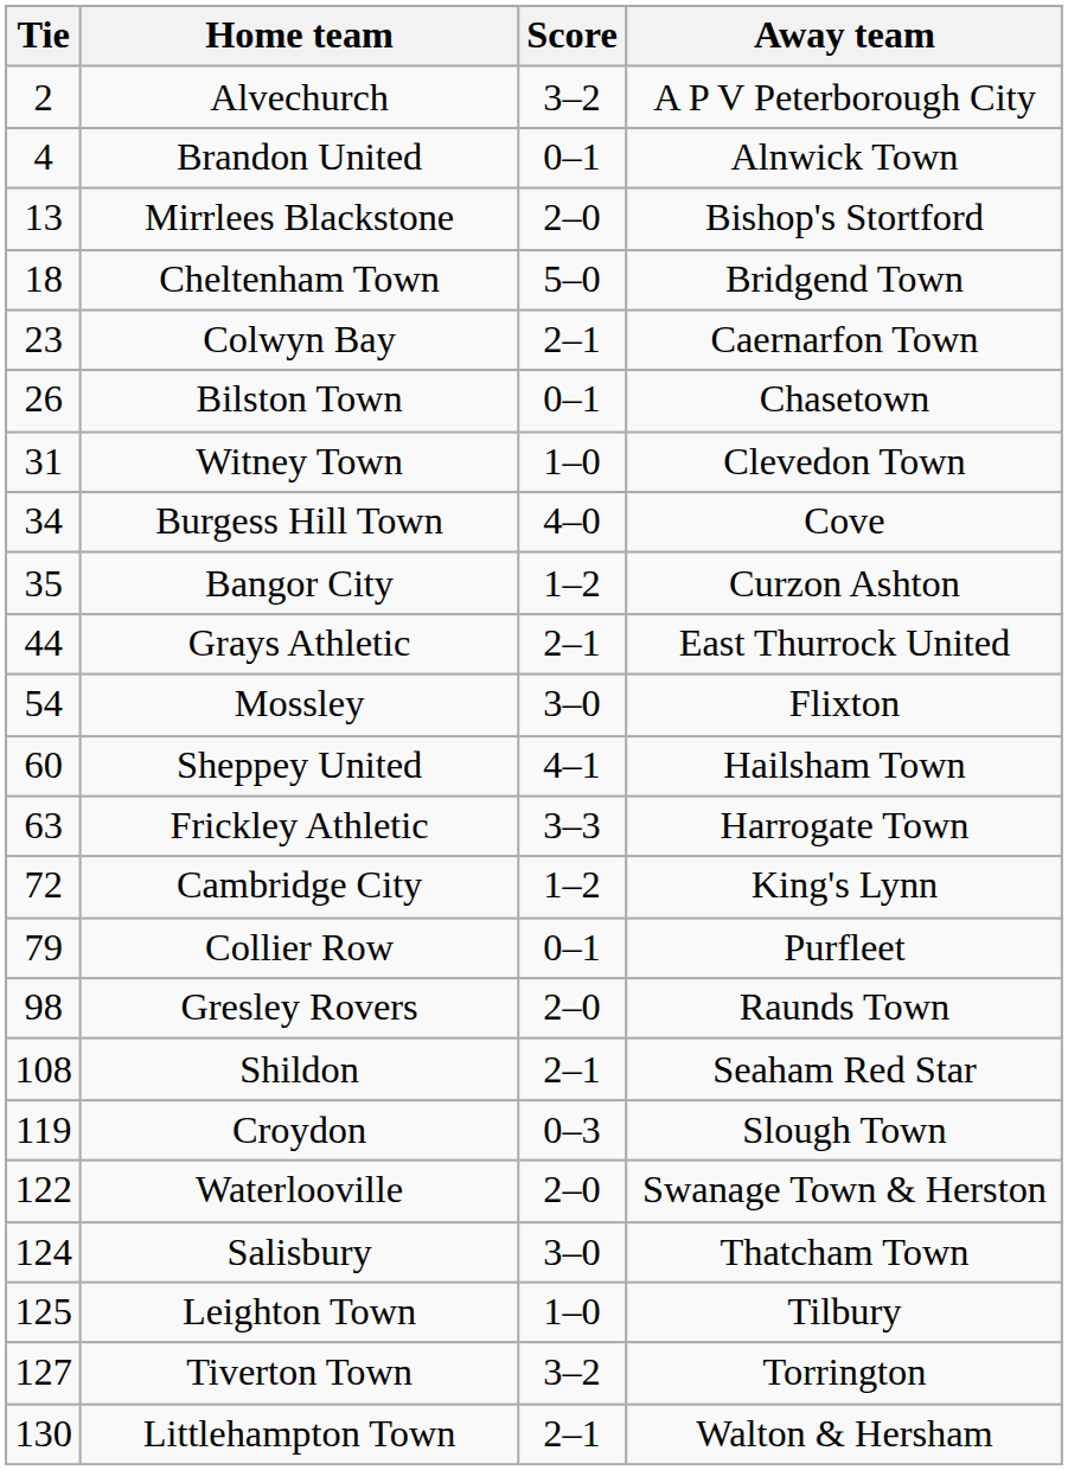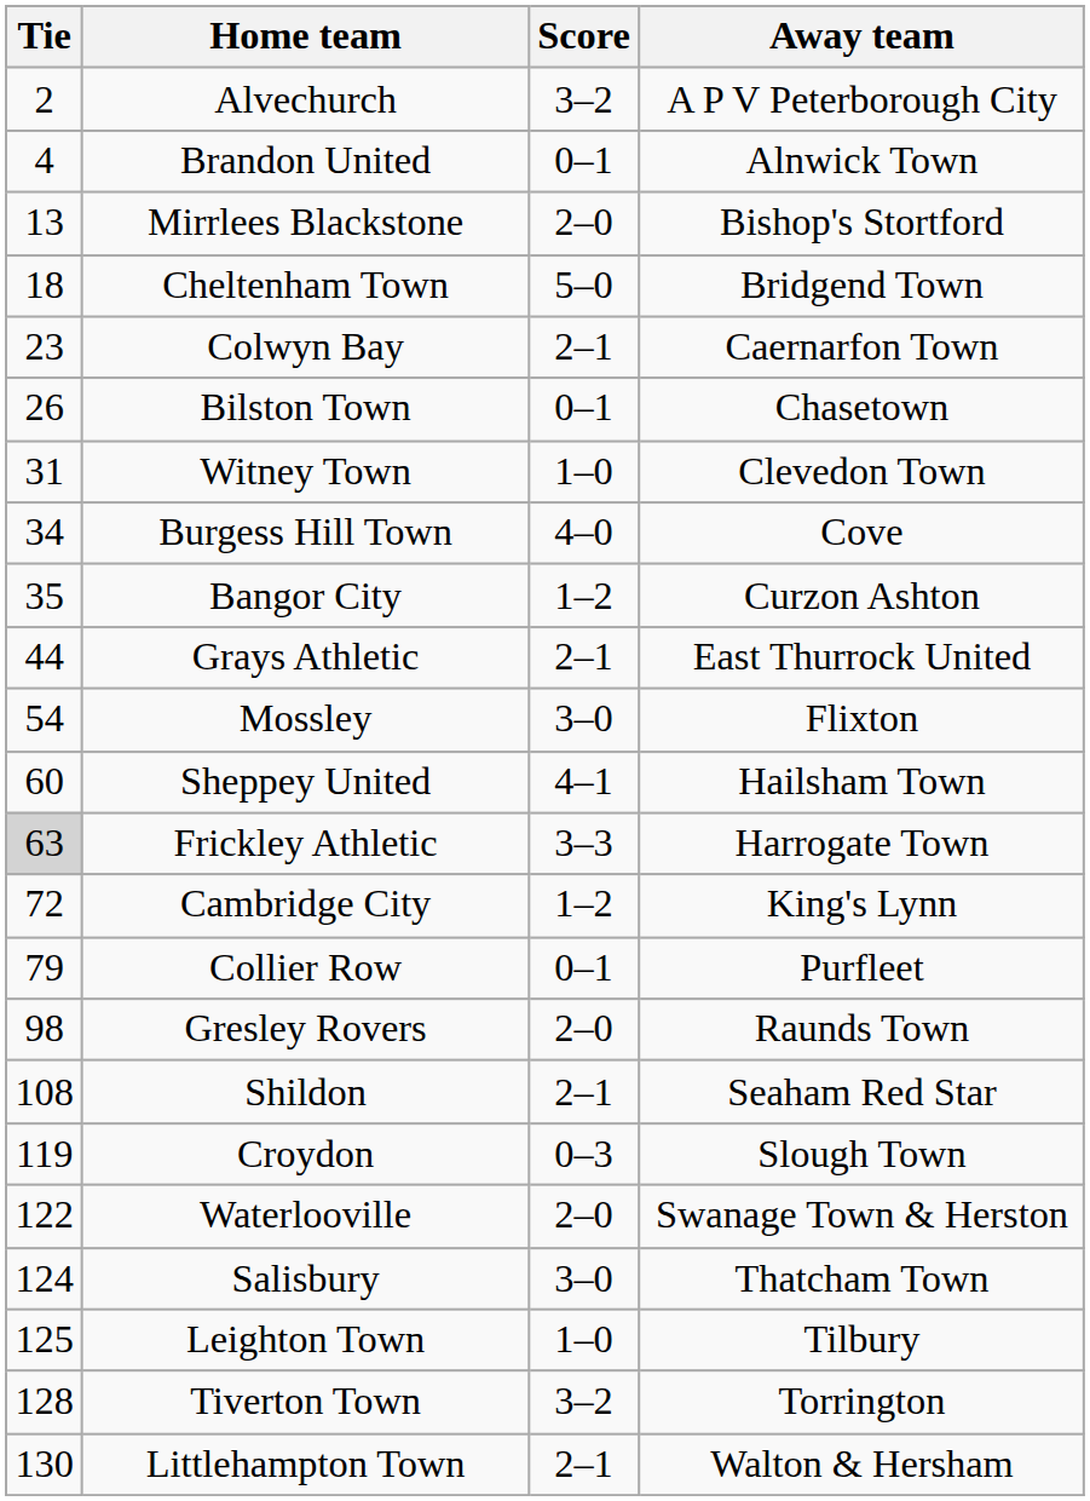Frickley Athletic | Tie: no background -> lightgrey background
Tiverton Town | Tie: 127 -> 128
